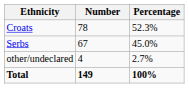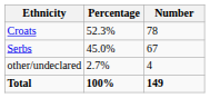columns swapped: Number <-> Percentage
